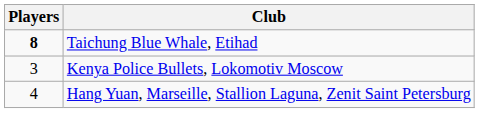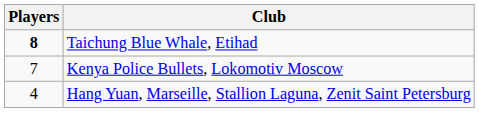Kenya Police Bullets, Lokomotiv Moscow | Players: 3 -> 7
